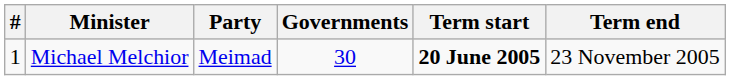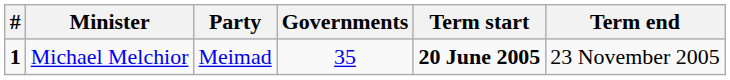Michael Melchior | #: normal -> bold
Michael Melchior | Governments: 30 -> 35
